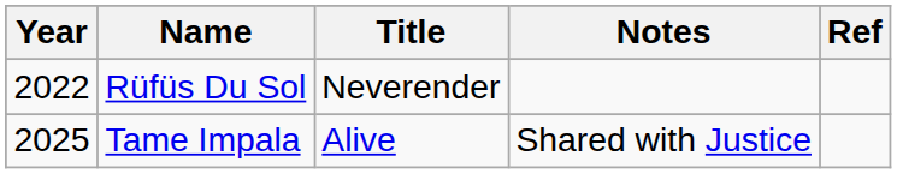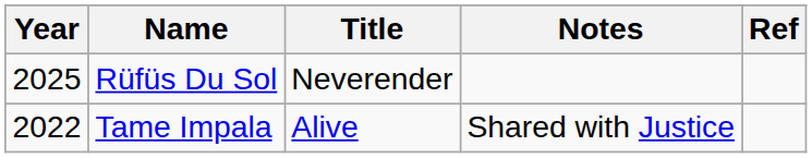Rüfüs Du Sol | Year: 2022 -> 2025
Tame Impala | Year: 2025 -> 2022
